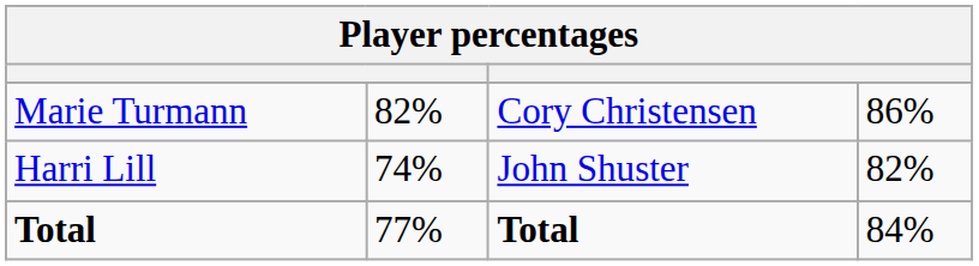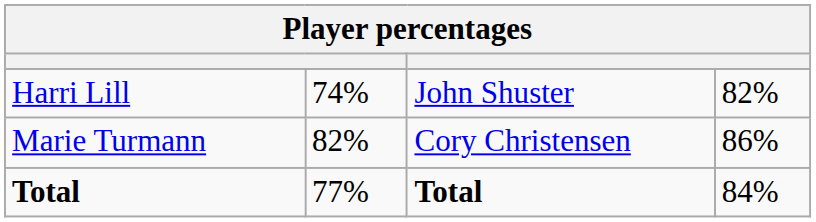rows swapped: Marie Turmann <-> Harri Lill
